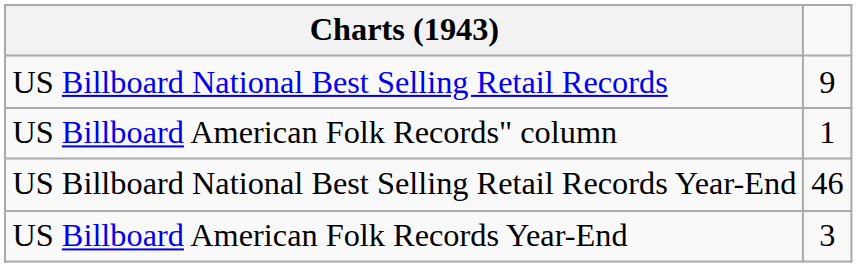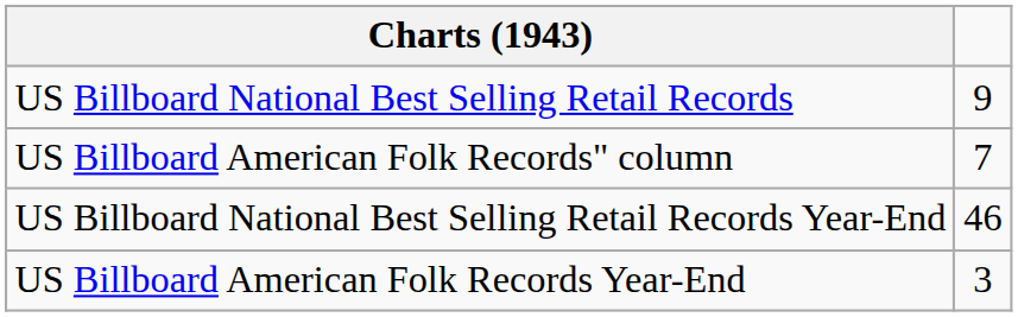US Billboard American Folk Records" column | column 2: 1 -> 7
